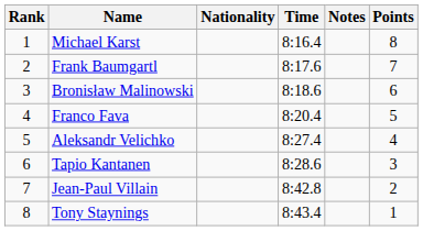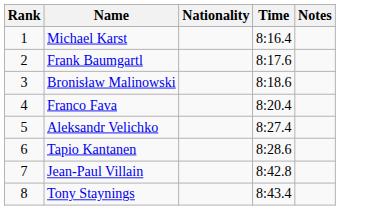- column: Points | 8 | 7 | 6 | 5 | 4 | 3 | 2 | 1
